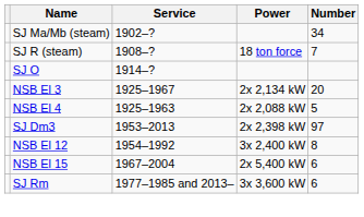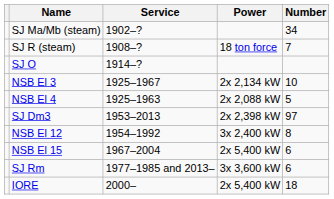NSB El 3 | Number: 20 -> 10
+ row: IORE | 2000– | 2x 5,400 kW | 18
